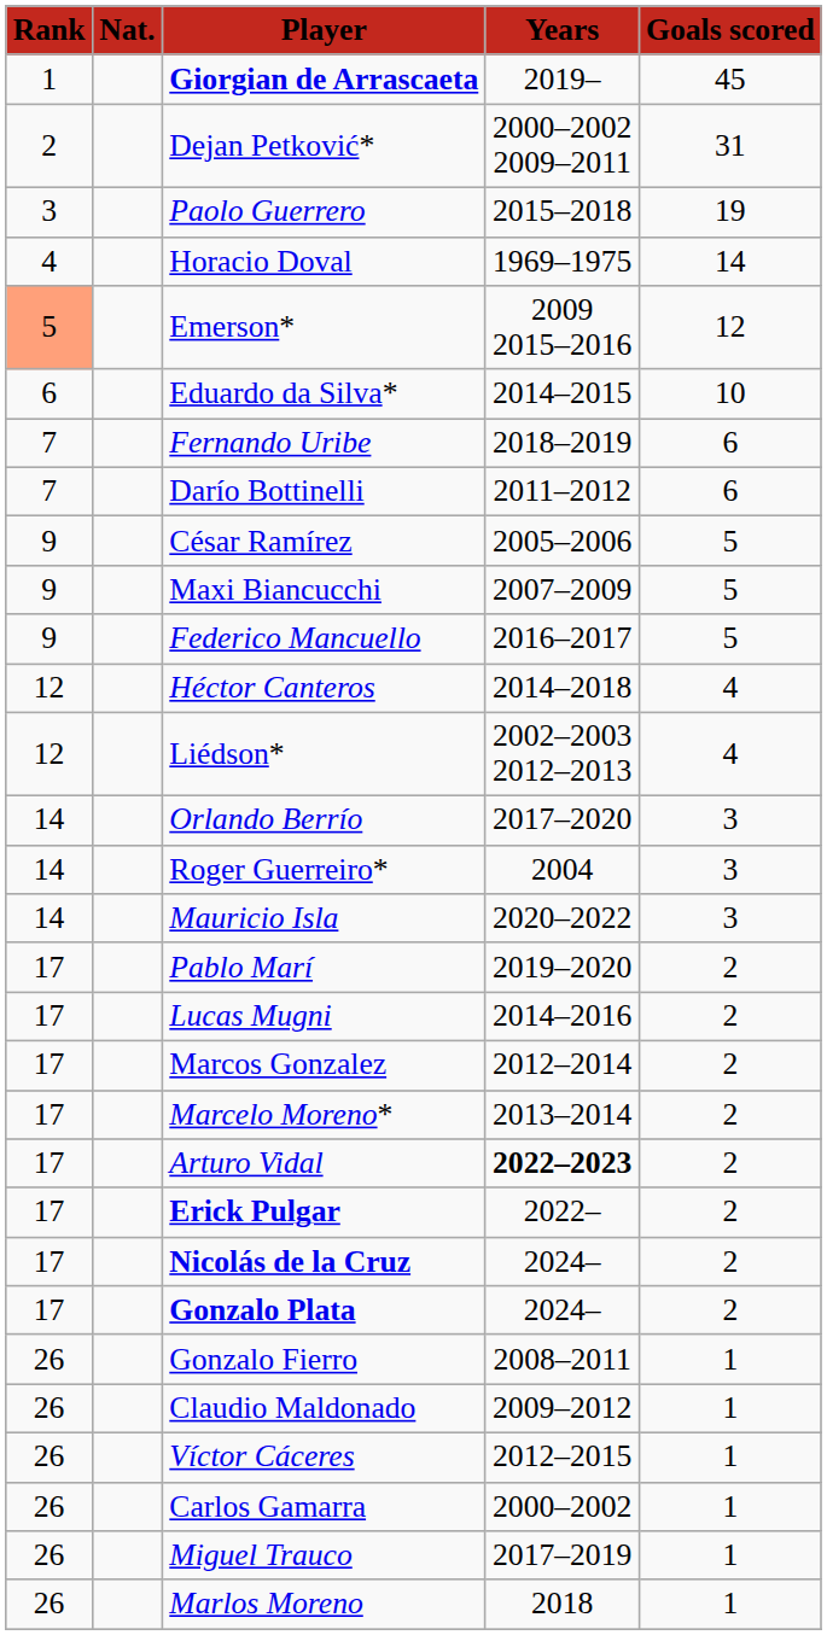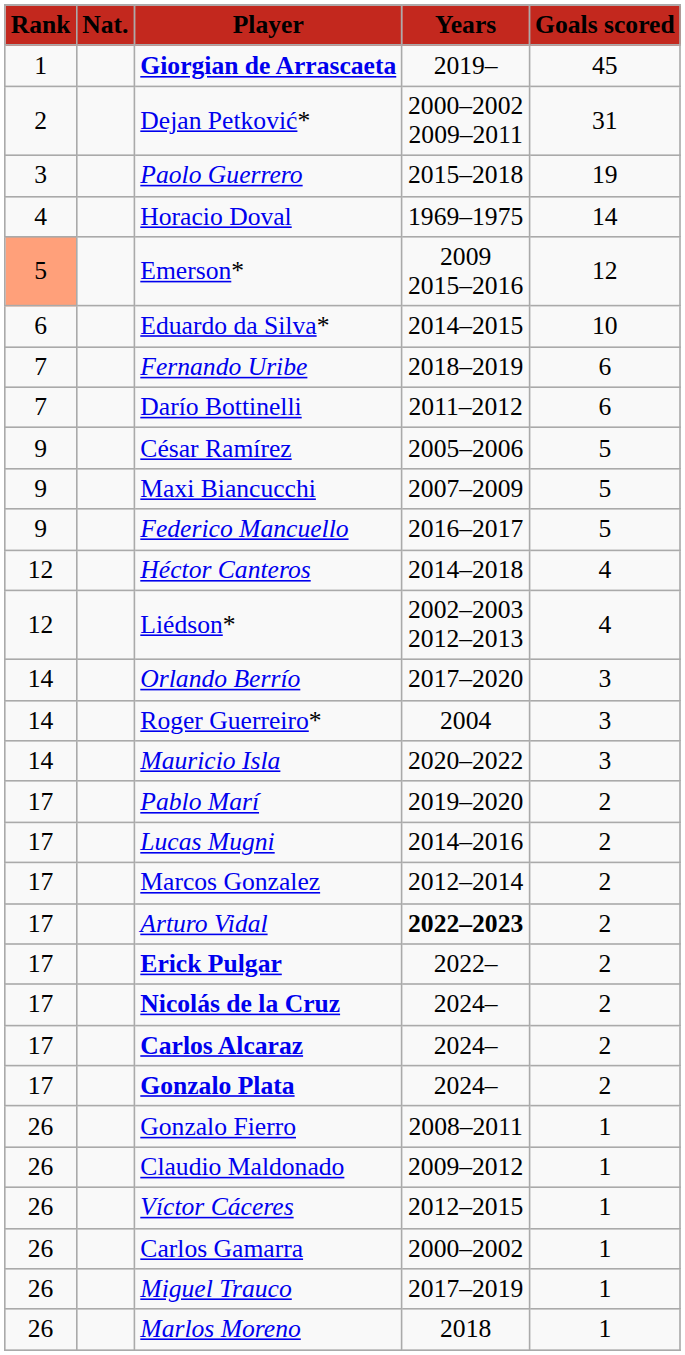- row: 17 | Marcelo Moreno* | 2013–2014 | 2
+ row: 17 | Carlos Alcaraz | 2024– | 2
